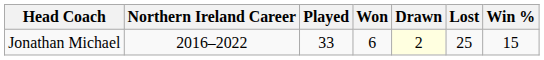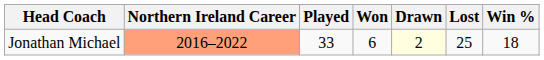Jonathan Michael | Northern Ireland Career: no background -> lightsalmon background
Jonathan Michael | Win %: 15 -> 18
